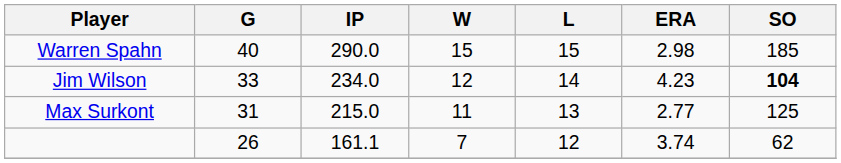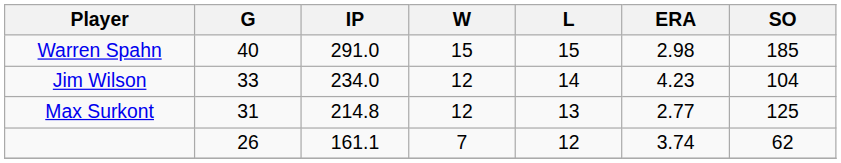Warren Spahn | IP: 290.0 -> 291.0
Jim Wilson | SO: bold -> normal
Max Surkont | IP: 215.0 -> 214.8
Max Surkont | W: 11 -> 12
